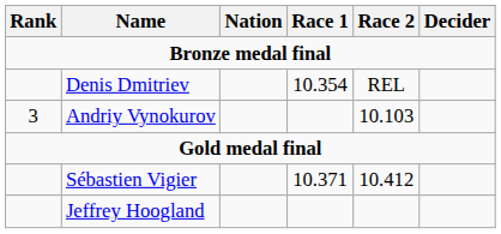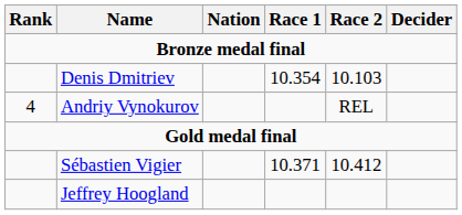Denis Dmitriev | Race 2: REL -> 10.103
Andriy Vynokurov | Rank: 3 -> 4
Andriy Vynokurov | Race 2: 10.103 -> REL
